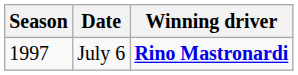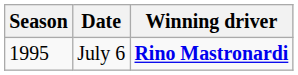July 6 | Season: 1997 -> 1995
